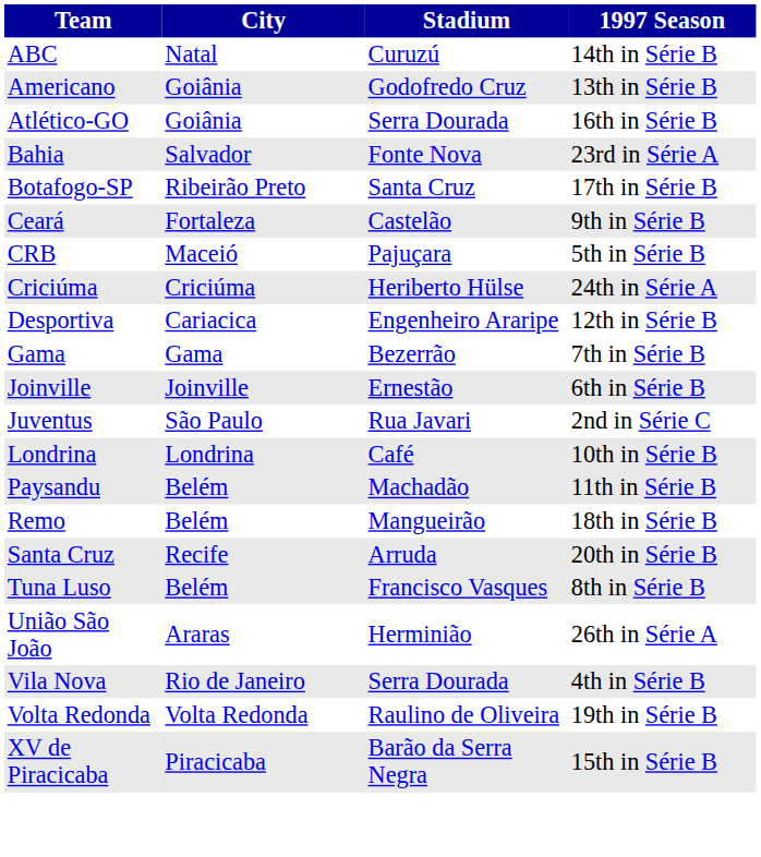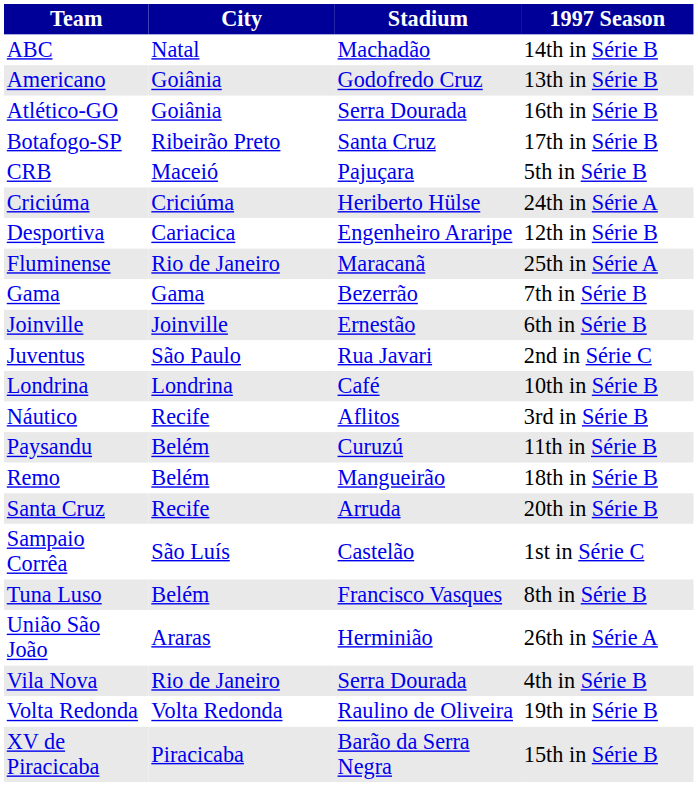ABC | Stadium: Curuzú -> Machadão
- row: Bahia | Salvador | Fonte Nova | 23rd in Série A
- row: Ceará | Fortaleza | Castelão | 9th in Série B
+ row: Fluminense | Rio de Janeiro | Maracanã | 25th in Série A
+ row: Náutico | Recife | Aflitos | 3rd in Série B
Paysandu | Stadium: Machadão -> Curuzú
+ row: Sampaio Corrêa | São Luís | Castelão | 1st in Série C
